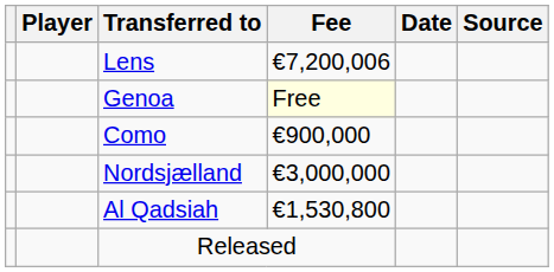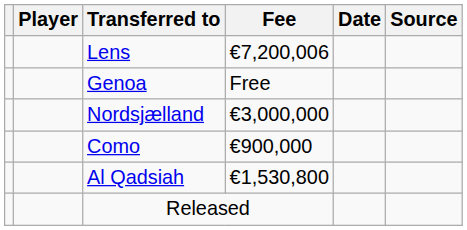Genoa | Fee: lightyellow background -> no background
rows swapped: Nordsjælland <-> Como
